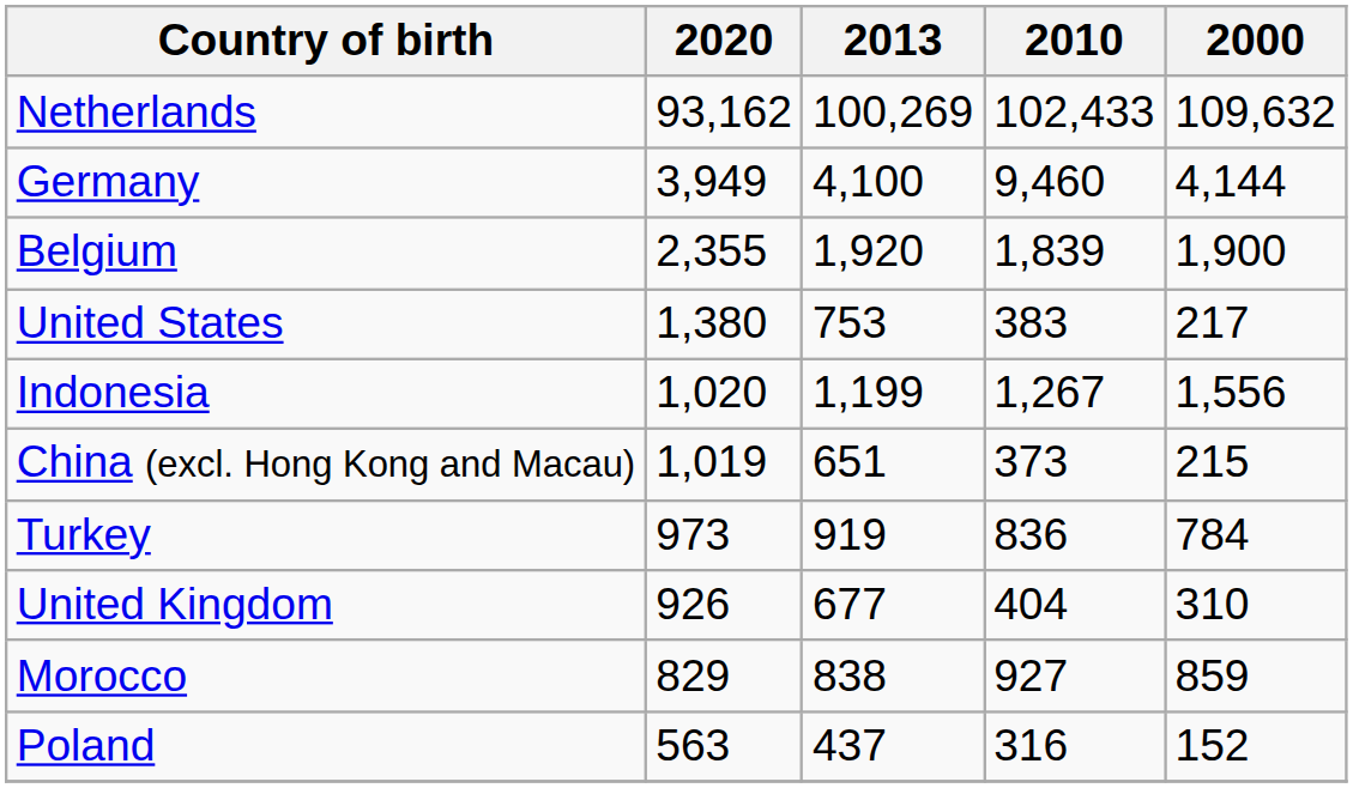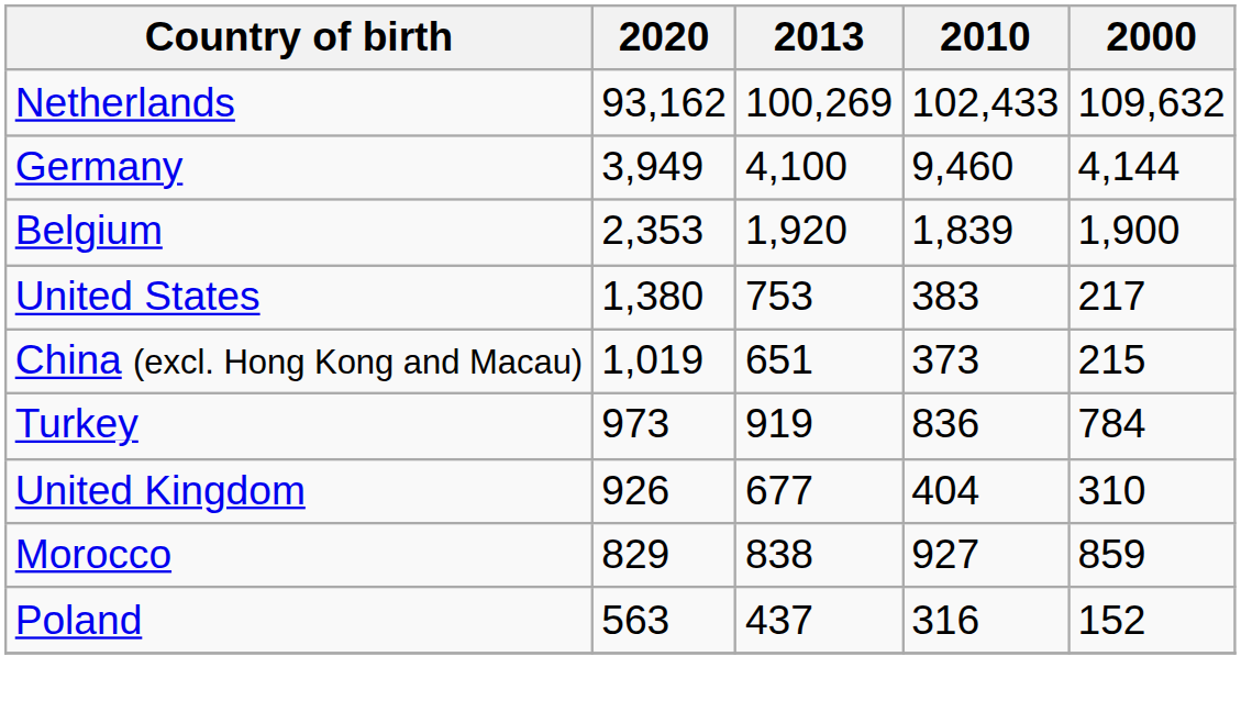Belgium | 2020: 2,355 -> 2,353
- row: Indonesia | 1,020 | 1,199 | 1,267 | 1,556
